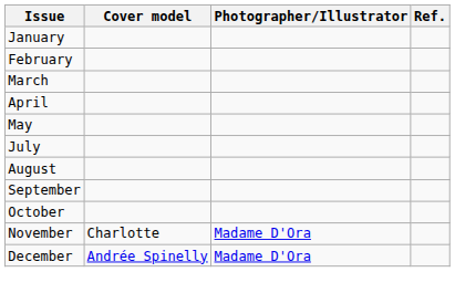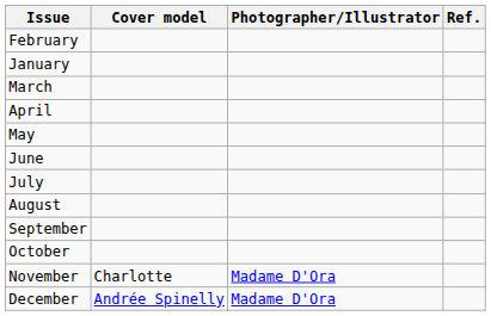rows swapped: January <-> February
+ row: June
